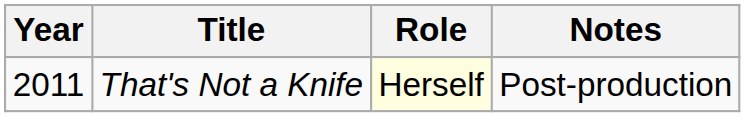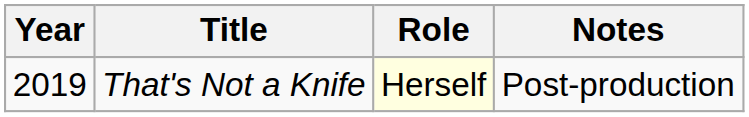That's Not a Knife | Year: 2011 -> 2019
